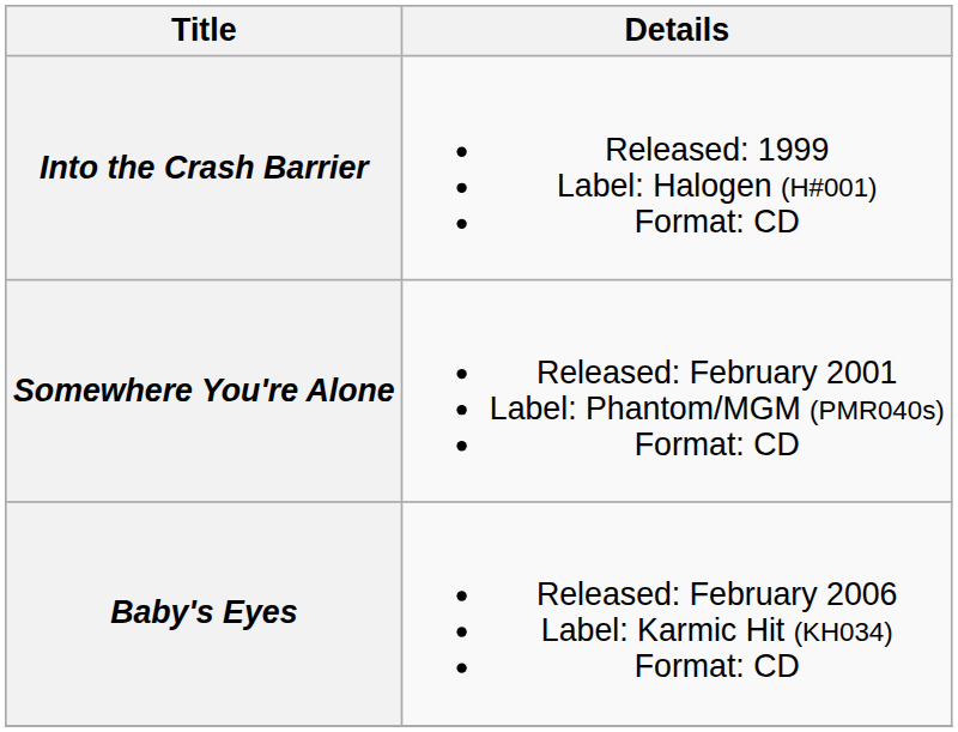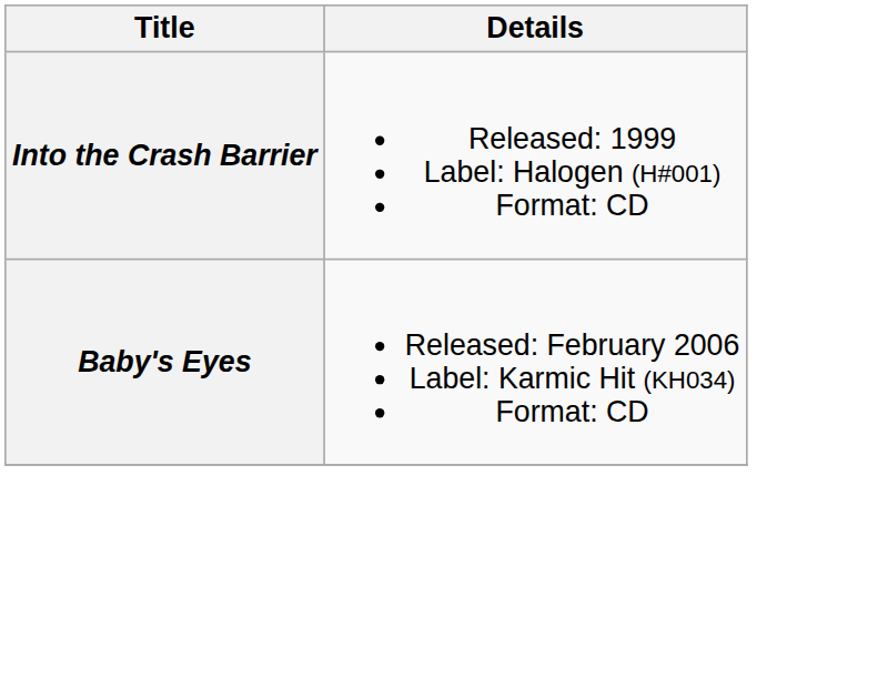- row: Somewhere You're Alone | Released: February 2001 Label: Phantom/MGM (PMR040s) Format: CD
